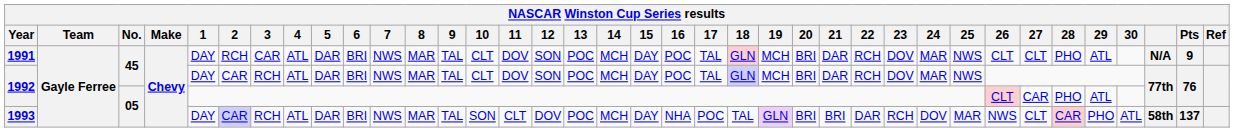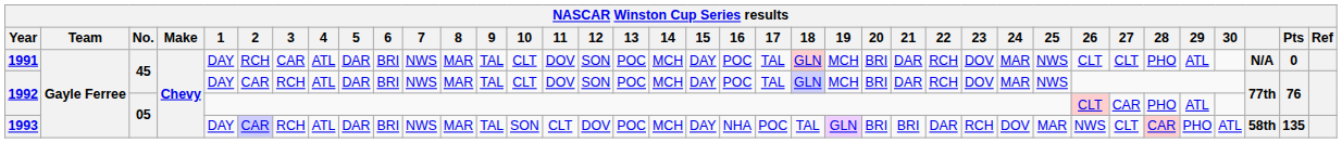1991 | Pts: 9 -> 0
1993 | Pts: 137 -> 135
